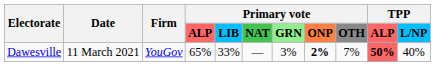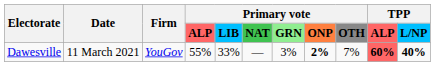Dawesville | Primary vote / ALP: 65% -> 55%
Dawesville | TPP / ALP: 50% -> 60%
Dawesville | TPP / L/NP: normal -> bold
